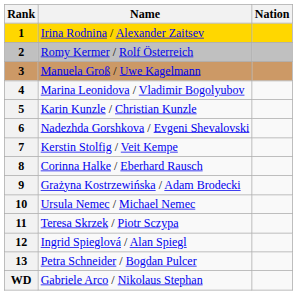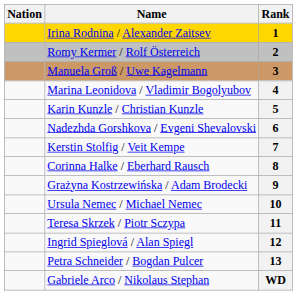columns swapped: Rank <-> Nation
